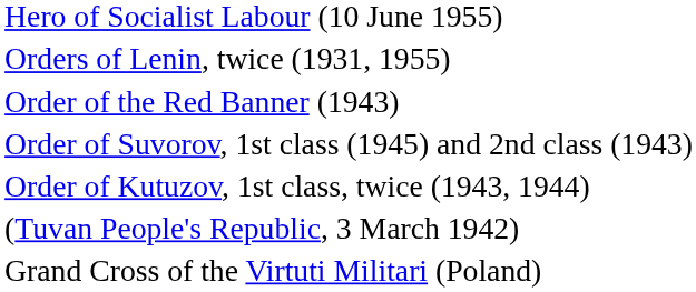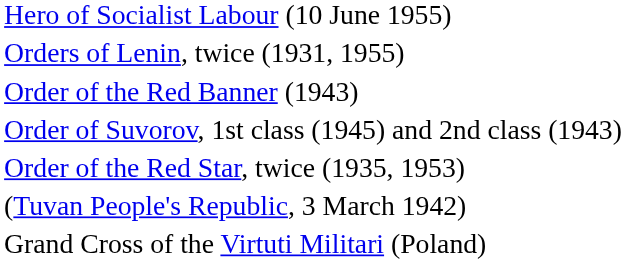- row: Order of Kutuzov, 1st class, twice (1943, 1944)
+ row: Order of the Red Star, twice (1935, 1953)
